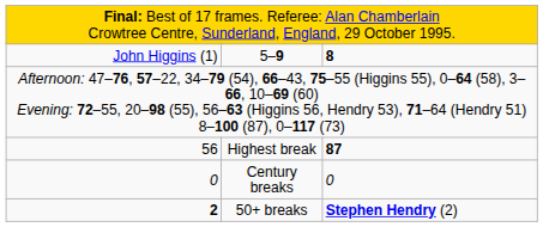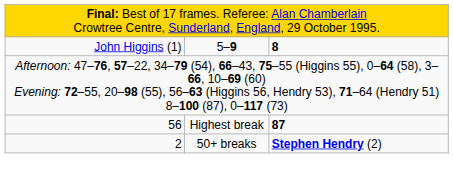- row: 0 | Century breaks | 0
50+ breaks | column 1: bold -> normal
